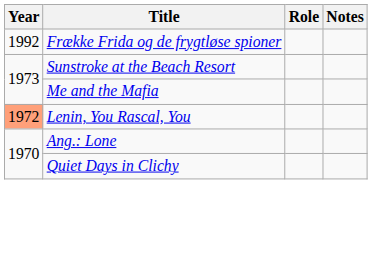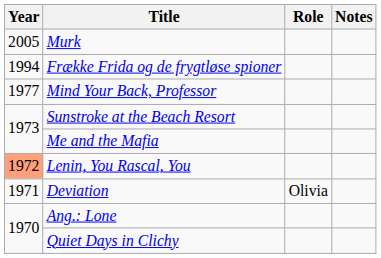+ row: 2005 | Murk
Frække Frida og de frygtløse spioner | Year: 1992 -> 1994
+ row: 1977 | Mind Your Back, Professor
+ row: 1971 | Deviation | Olivia
